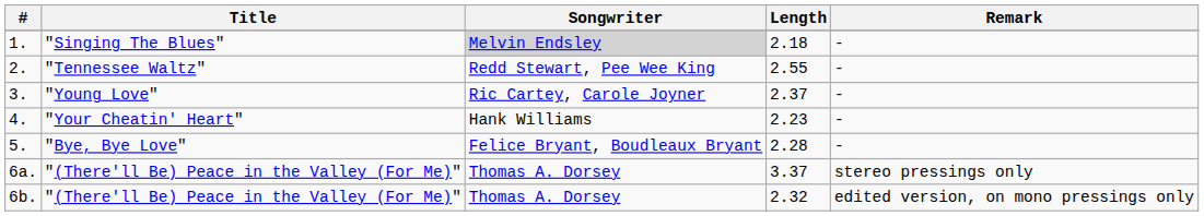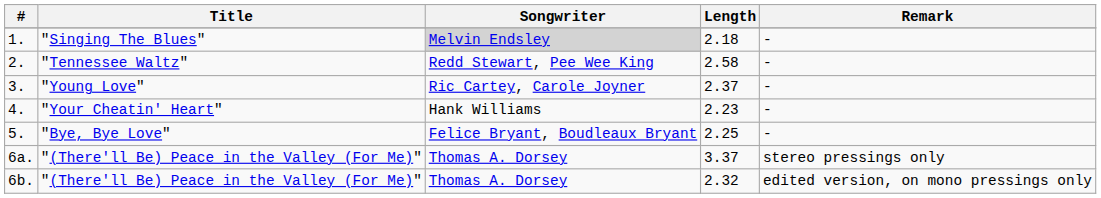2. | Length: 2.55 -> 2.58
5. | Length: 2.28 -> 2.25
